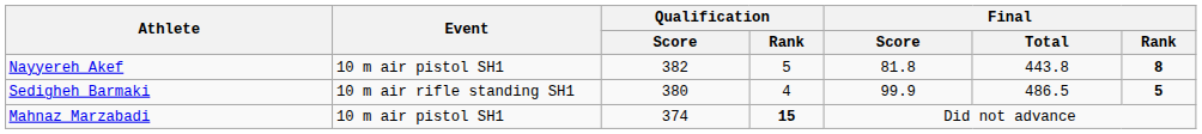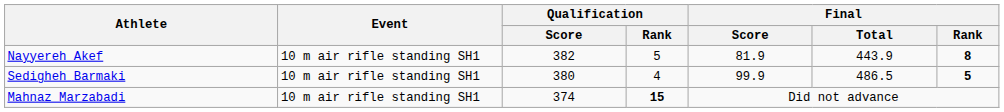Nayyereh Akef | Event: 10 m air pistol SH1 -> 10 m air rifle standing SH1
Nayyereh Akef | Final / Score: 81.8 -> 81.9
Nayyereh Akef | Final / Total: 443.8 -> 443.9
Mahnaz Marzabadi | Event: 10 m air pistol SH1 -> 10 m air rifle standing SH1
